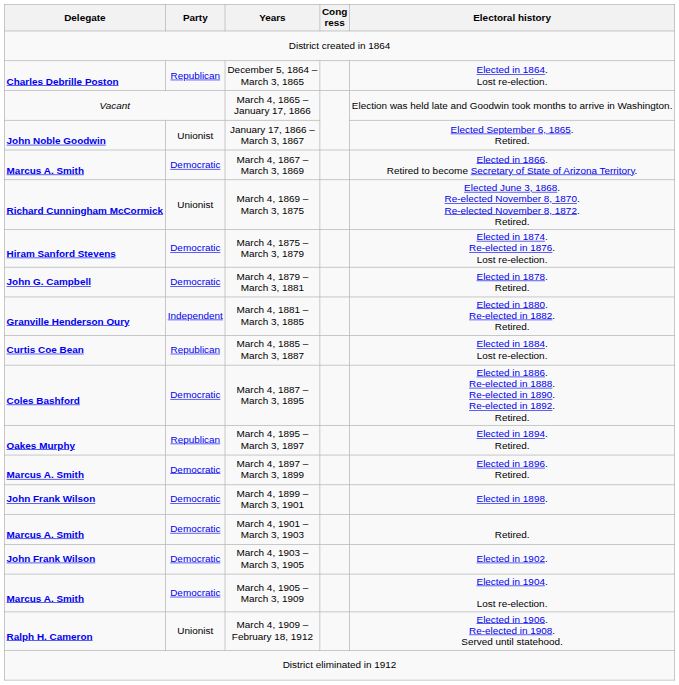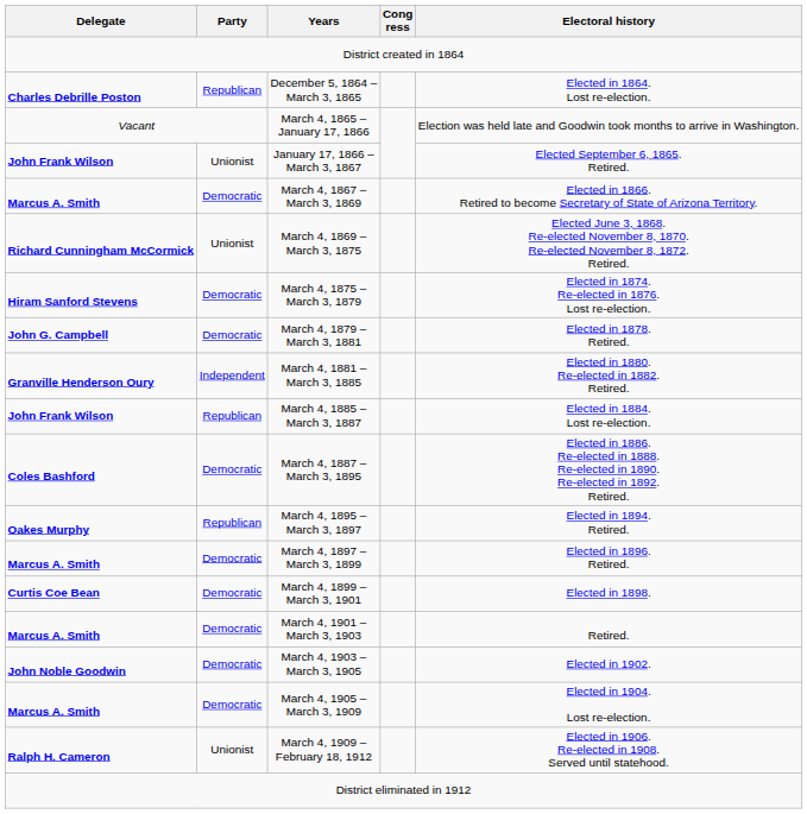January 17, 1866 – March 3, 1867 | Delegate: John Noble Goodwin -> John Frank Wilson
March 4, 1885 – March 3, 1887 | Delegate: Curtis Coe Bean -> John Frank Wilson
March 4, 1899 – March 3, 1901 | Delegate: John Frank Wilson -> Curtis Coe Bean
March 4, 1903 – March 3, 1905 | Delegate: John Frank Wilson -> John Noble Goodwin
